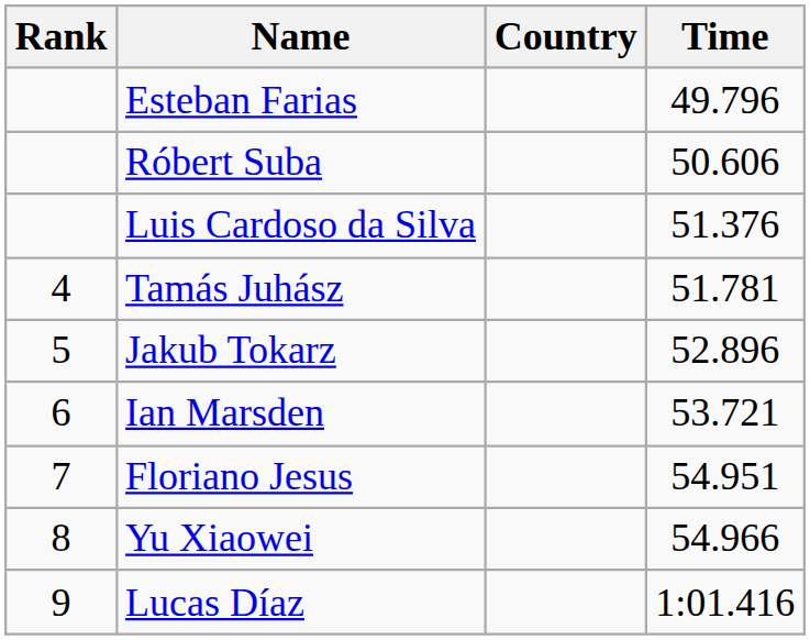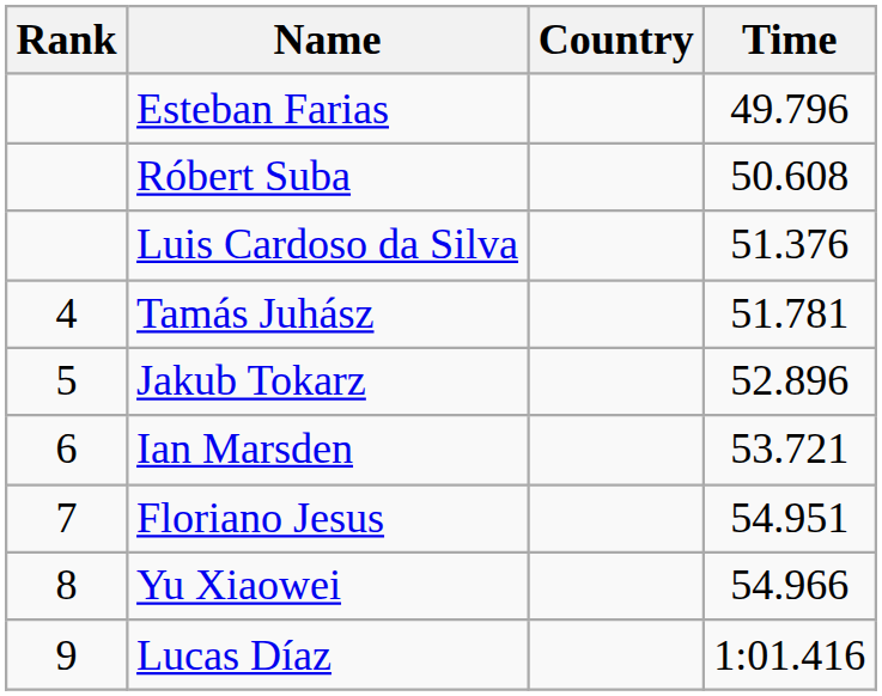Róbert Suba | Time: 50.606 -> 50.608
